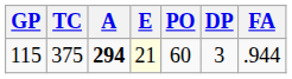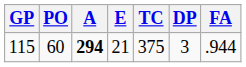columns swapped: PO <-> TC
115 | E: lightyellow background -> no background
